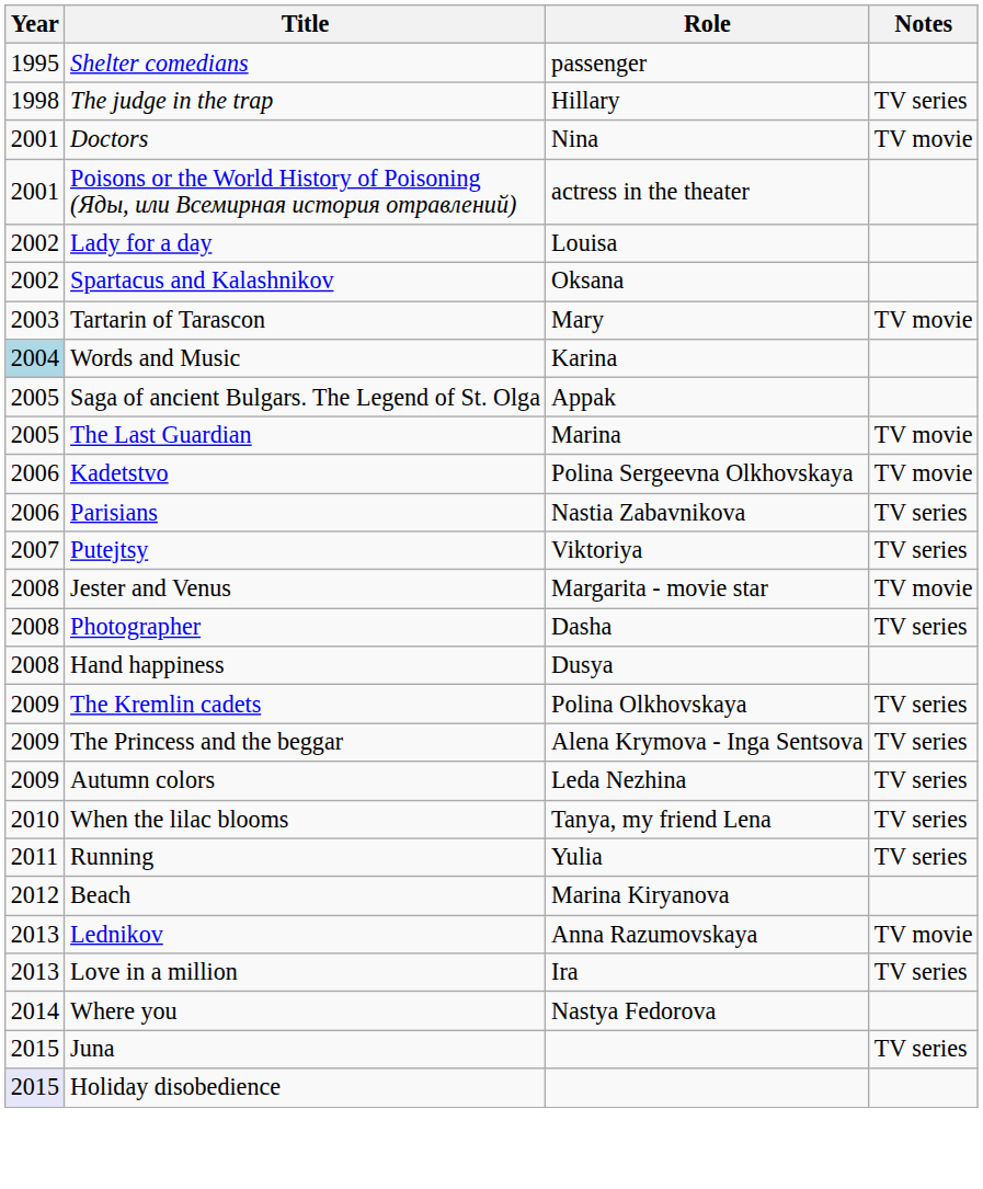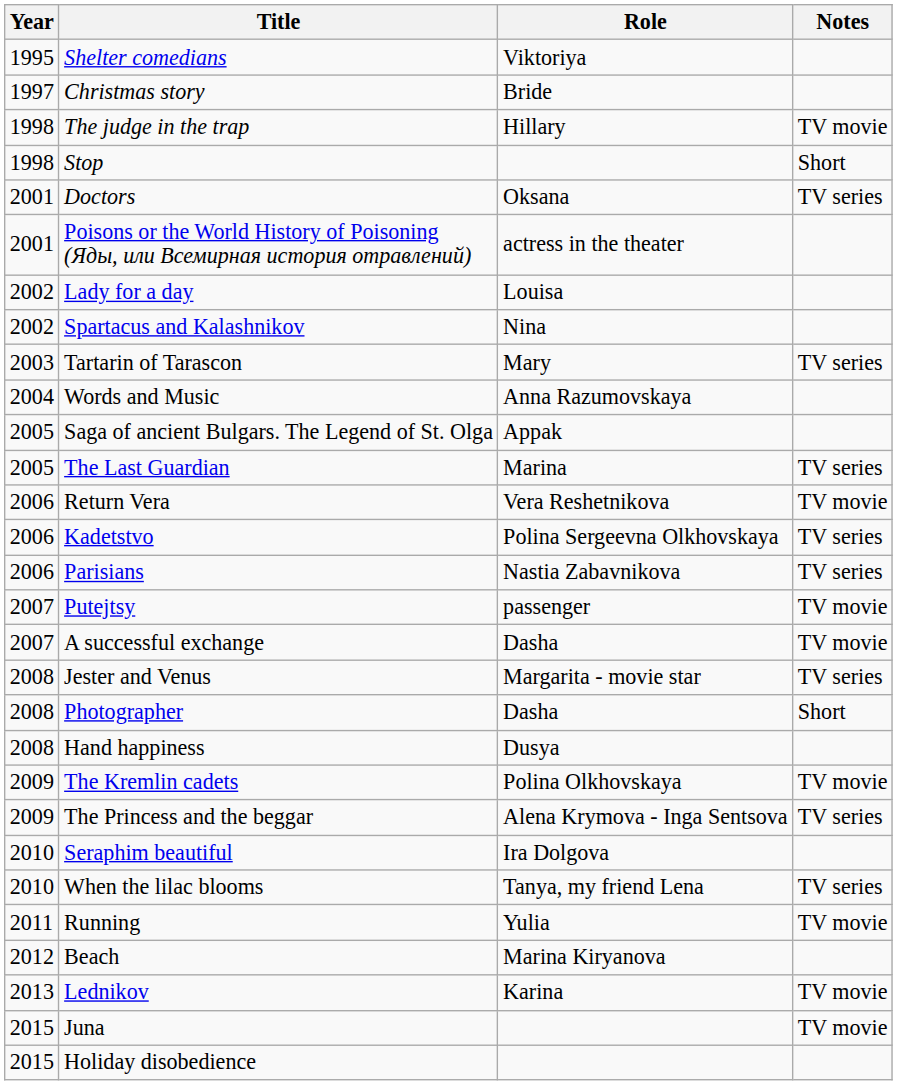Shelter comedians | Role: passenger -> Viktoriya
+ row: 1997 | Christmas story | Bride
The judge in the trap | Notes: TV series -> TV movie
+ row: 1998 | Stop | Short
Doctors | Role: Nina -> Oksana
Doctors | Notes: TV movie -> TV series
Spartacus and Kalashnikov | Role: Oksana -> Nina
Tartarin of Tarascon | Notes: TV movie -> TV series
Words and Music | Year: lightblue background -> no background
Words and Music | Role: Karina -> Anna Razumovskaya
The Last Guardian | Notes: TV movie -> TV series
+ row: 2006 | Return Vera | Vera Reshetnikova | TV movie
Kadetstvo | Notes: TV movie -> TV series
Putejtsy | Role: Viktoriya -> passenger
Putejtsy | Notes: TV series -> TV movie
+ row: 2007 | A successful exchange | Dasha | TV movie
Jester and Venus | Notes: TV movie -> TV series
Photographer | Notes: TV series -> Short
The Kremlin cadets | Notes: TV series -> TV movie
- row: 2009 | Autumn colors | Leda Nezhina | TV series
+ row: 2010 | Seraphim beautiful | Ira Dolgova
Running | Notes: TV series -> TV movie
Lednikov | Role: Anna Razumovskaya -> Karina
- row: 2013 | Love in a million | Ira | TV series
- row: 2014 | Where you | Nastya Fedorova
Juna | Notes: TV series -> TV movie
Holiday disobedience | Year: lavender background -> no background
